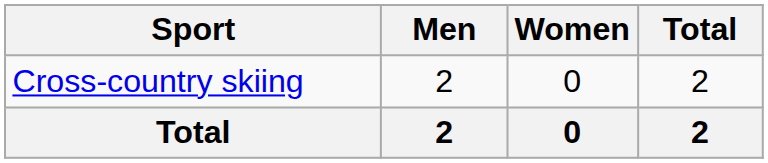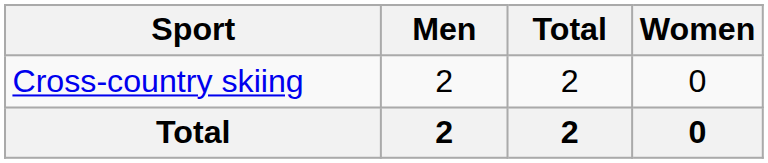columns swapped: Women <-> Total
